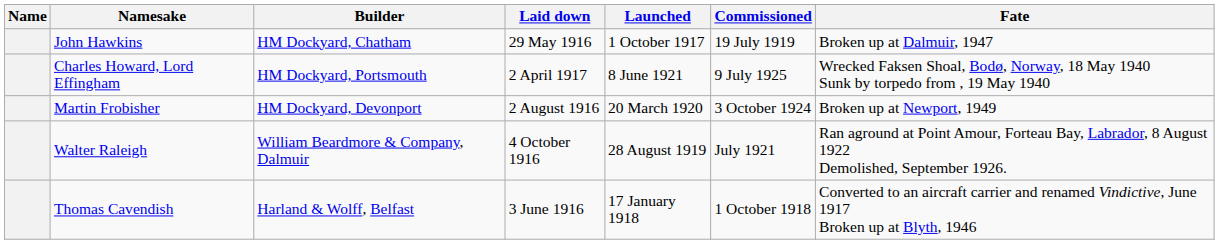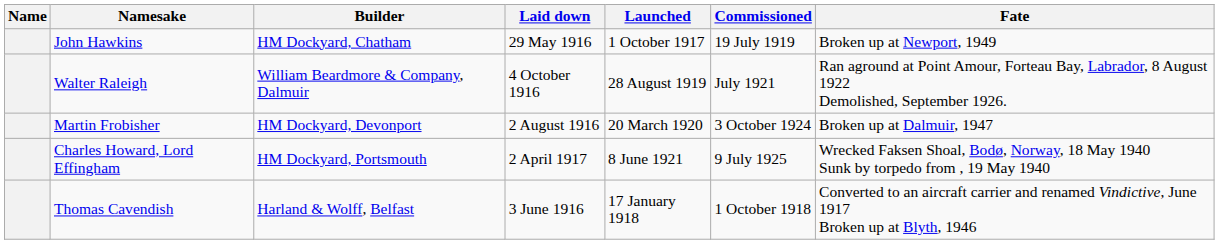John Hawkins | Fate: Broken up at Dalmuir, 1947 -> Broken up at Newport, 1949
rows swapped: Walter Raleigh <-> Charles Howard, Lord Effingham
Martin Frobisher | Fate: Broken up at Newport, 1949 -> Broken up at Dalmuir, 1947
